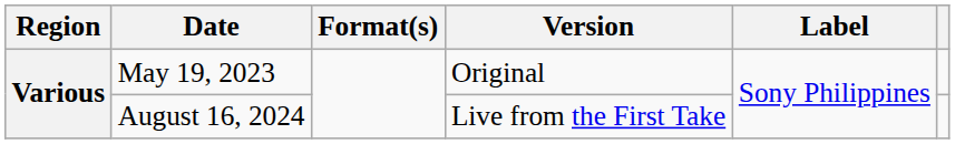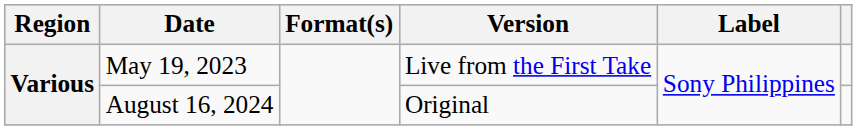May 19, 2023 | Version: Original -> Live from the First Take
August 16, 2024 | Version: Live from the First Take -> Original
